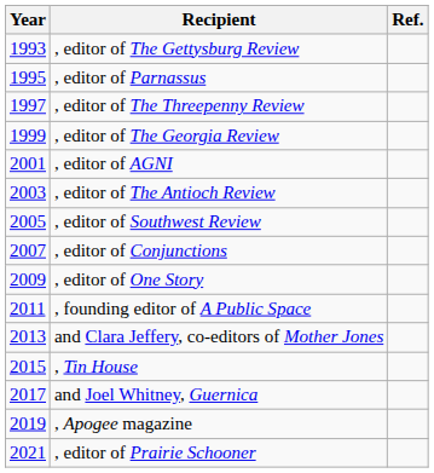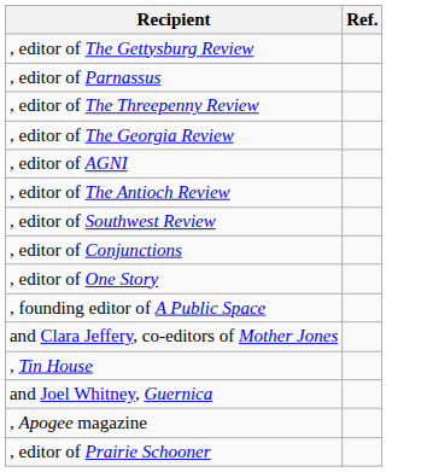- column: Year | 1993 | 1995 | 1997 | 1999 | 2001 | 2003 | 2005 | 2007 | 2009 | 2011 | 2013 | 2015 | 2017 | 2019 | 2021
